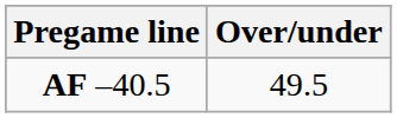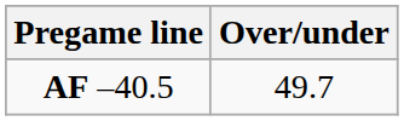AF –40.5 | Over/under: 49.5 -> 49.7
